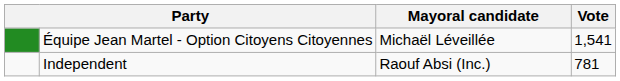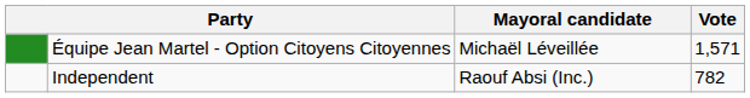Équipe Jean Martel - Option Citoyens Citoyennes | Vote: 1,541 -> 1,571
Independent | Vote: 781 -> 782
